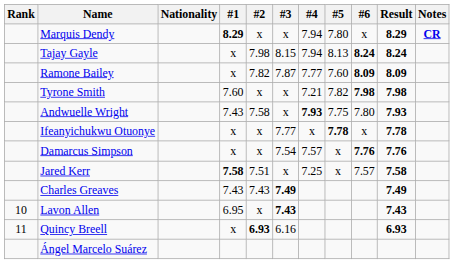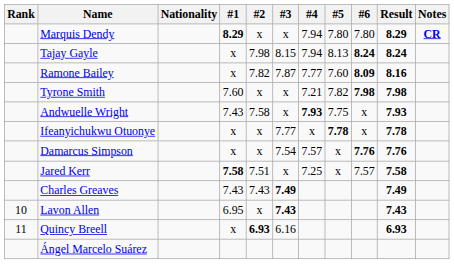Marquis Dendy | #6: x -> 7.80
Ramone Bailey | Result: 8.09 -> 8.16
Andwuelle Wright | #6: 7.80 -> x
